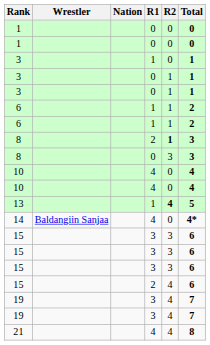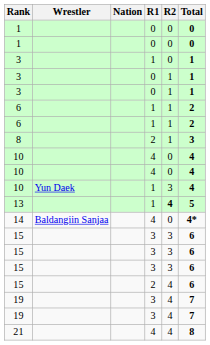8 / 2 | R2: bold -> normal
- row: 8 | 0 | 3 | 3
+ row: 10 | Yun Daek | 1 | 3 | 4
